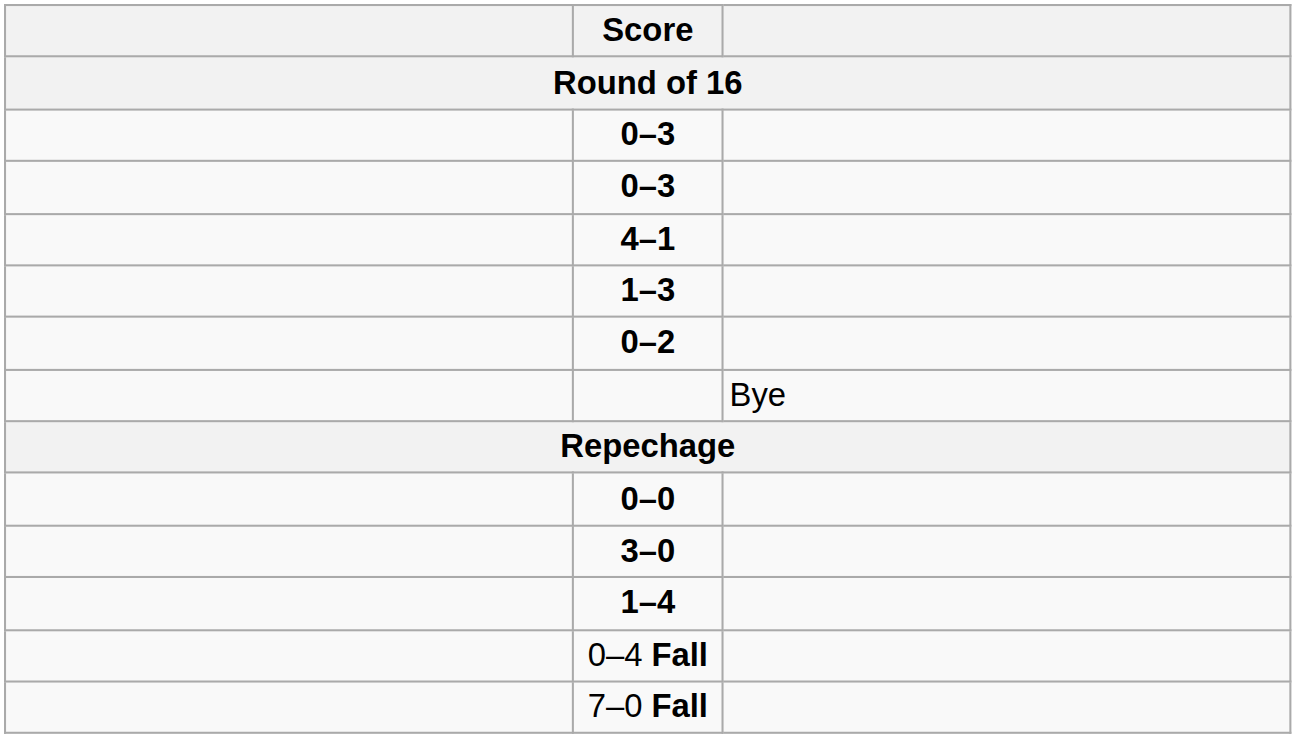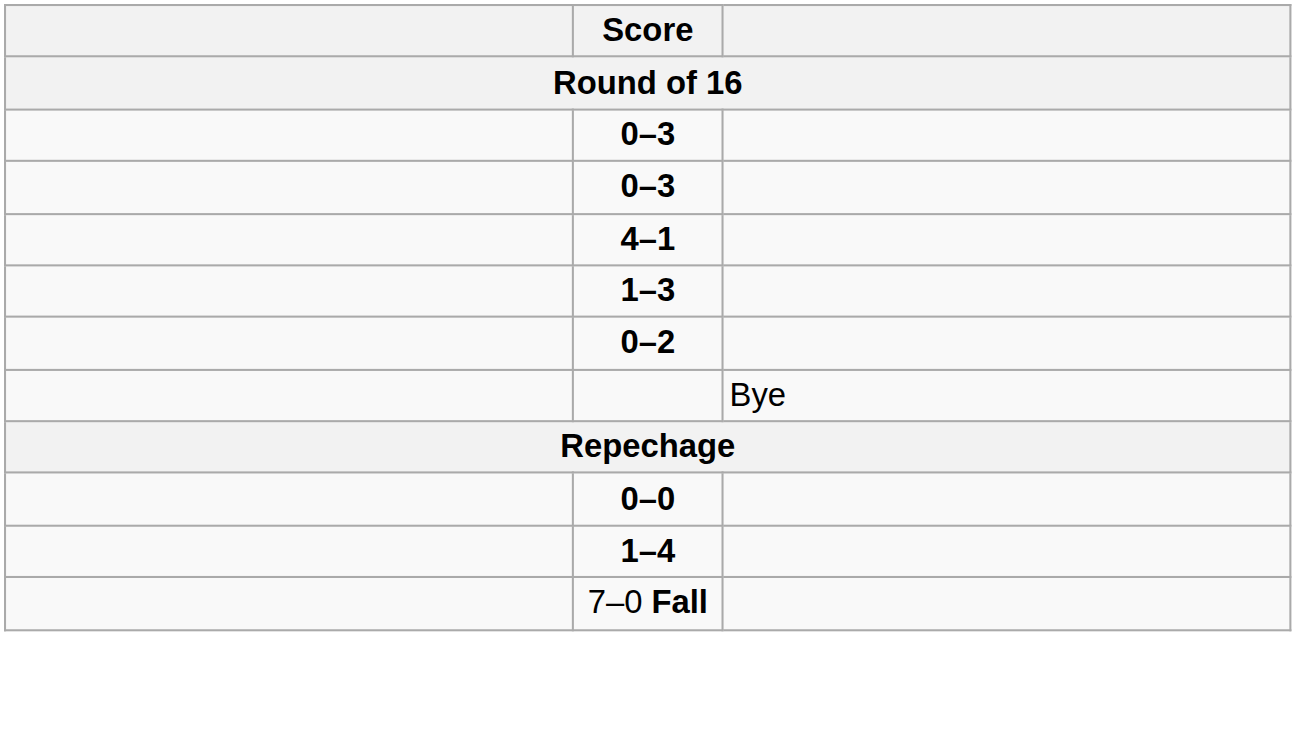- row: 3–0
- row: 0–4 Fall
